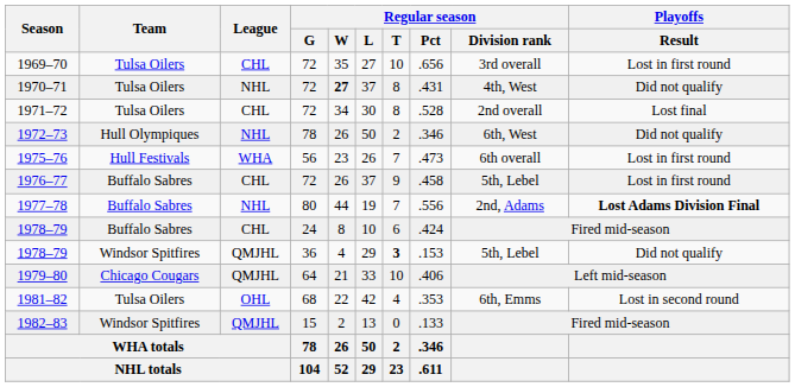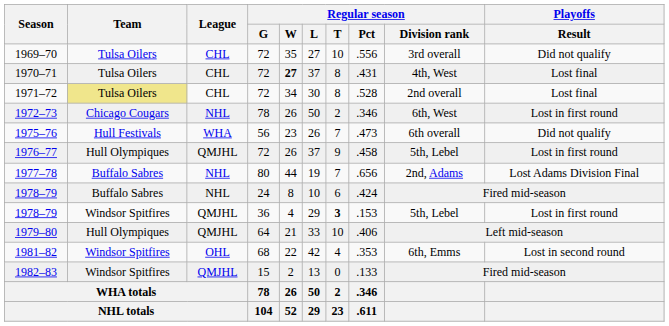1969–70 | Regular season / Pct: .656 -> .556
1969–70 | Playoffs / Result: Lost in first round -> Did not qualify
1970–71 | League: NHL -> CHL
1970–71 | Playoffs / Result: Did not qualify -> Lost final
1971–72 | Team: no background -> khaki background
1972–73 | Team: Hull Olympiques -> Chicago Cougars
1972–73 | Playoffs / Result: Did not qualify -> Lost in first round
1975–76 | Playoffs / Result: Lost in first round -> Did not qualify
1976–77 | Team: Buffalo Sabres -> Hull Olympiques
1976–77 | League: CHL -> QMJHL
1977–78 | Regular season / Pct: .556 -> .656
1977–78 | Playoffs / Result: bold -> normal
1978–79 / 24 | League: CHL -> NHL
1978–79 / 36 | Playoffs / Result: Did not qualify -> Lost in first round
1979–80 | Team: Chicago Cougars -> Hull Olympiques
1981–82 | Team: Tulsa Oilers -> Windsor Spitfires
